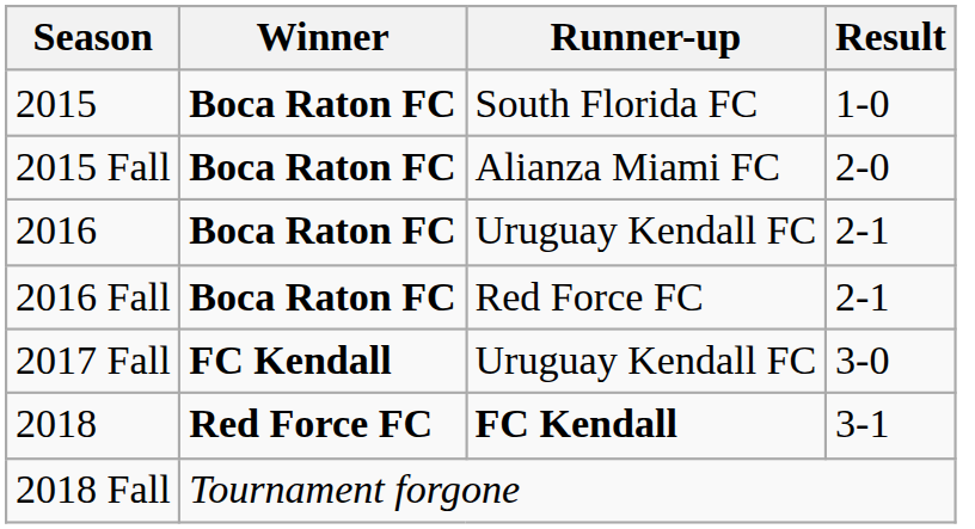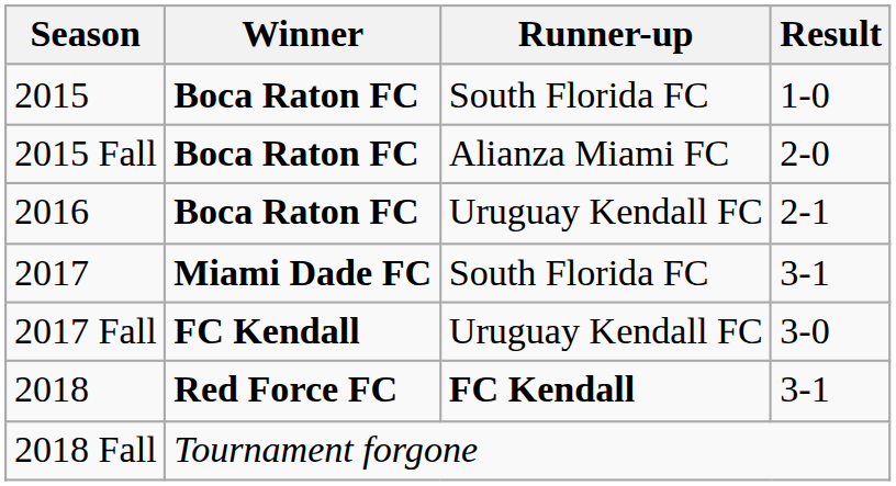- row: 2016 Fall | Boca Raton FC | Red Force FC | 2-1
+ row: 2017 | Miami Dade FC | South Florida FC | 3-1
